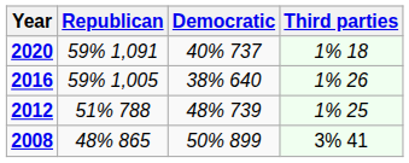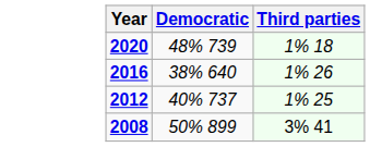- column: Republican | 59% 1,091 | 59% 1,005 | 51% 788 | 48% 865
2020 | Democratic: 40% 737 -> 48% 739
2012 | Democratic: 48% 739 -> 40% 737
